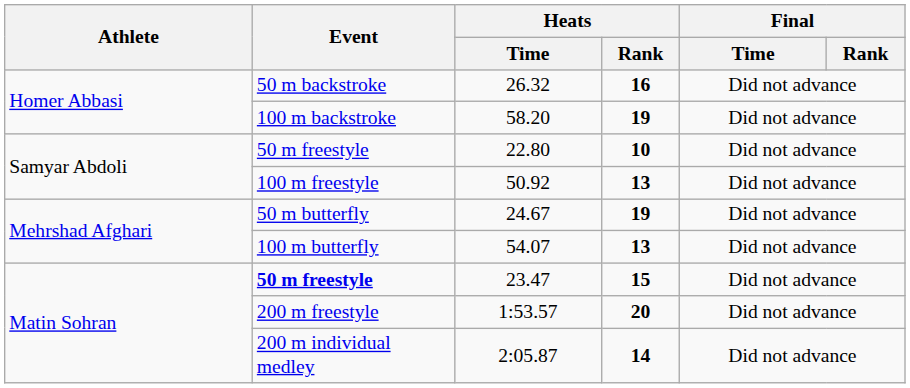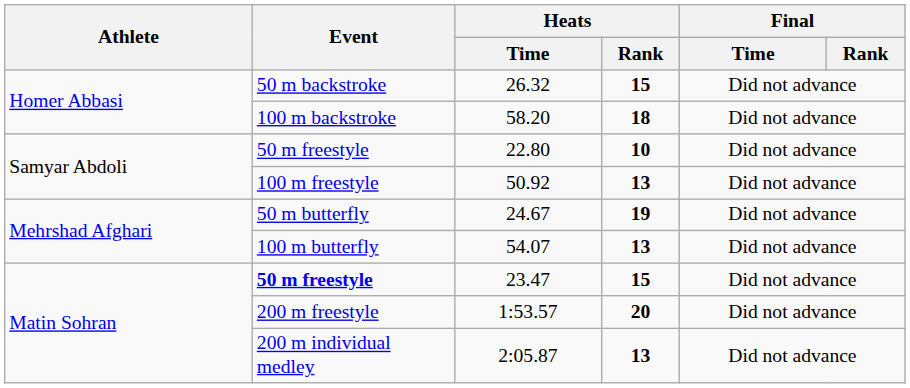26.32 | Heats / Rank: 16 -> 15
58.20 | Heats / Rank: 19 -> 18
2:05.87 | Heats / Rank: 14 -> 13
